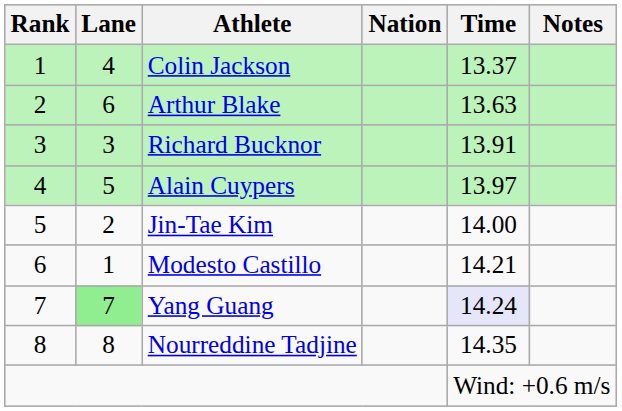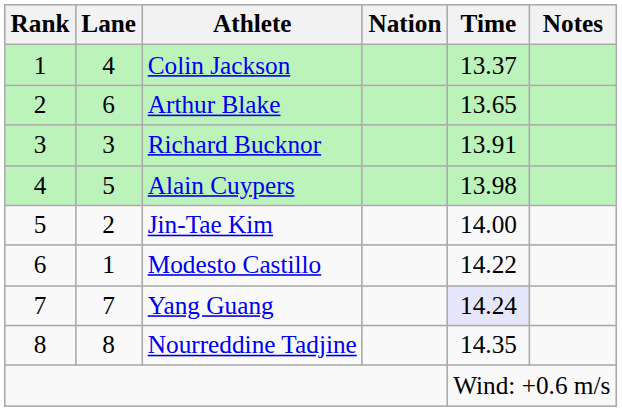Arthur Blake | Time: 13.63 -> 13.65
Alain Cuypers | Time: 13.97 -> 13.98
Modesto Castillo | Time: 14.21 -> 14.22
Yang Guang | Lane: lightgreen background -> no background
